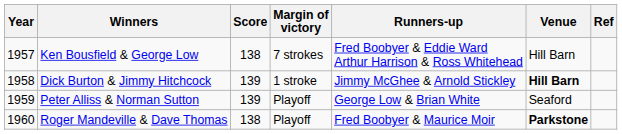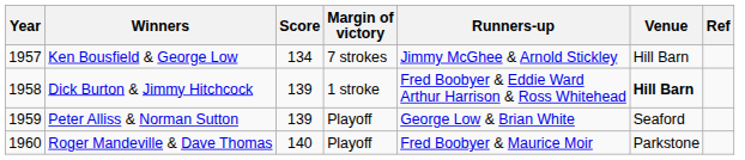Ken Bousfield & George Low | Score: 138 -> 134
Ken Bousfield & George Low | Runners-up: Fred Boobyer & Eddie Ward Arthur Harrison & Ross Whitehead -> Jimmy McGhee & Arnold Stickley
Dick Burton & Jimmy Hitchcock | Runners-up: Jimmy McGhee & Arnold Stickley -> Fred Boobyer & Eddie Ward Arthur Harrison & Ross Whitehead
Roger Mandeville & Dave Thomas | Score: 138 -> 140
Roger Mandeville & Dave Thomas | Venue: bold -> normal
